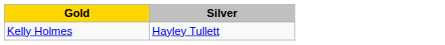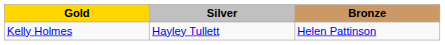+ column: Bronze | Helen Pattinson
